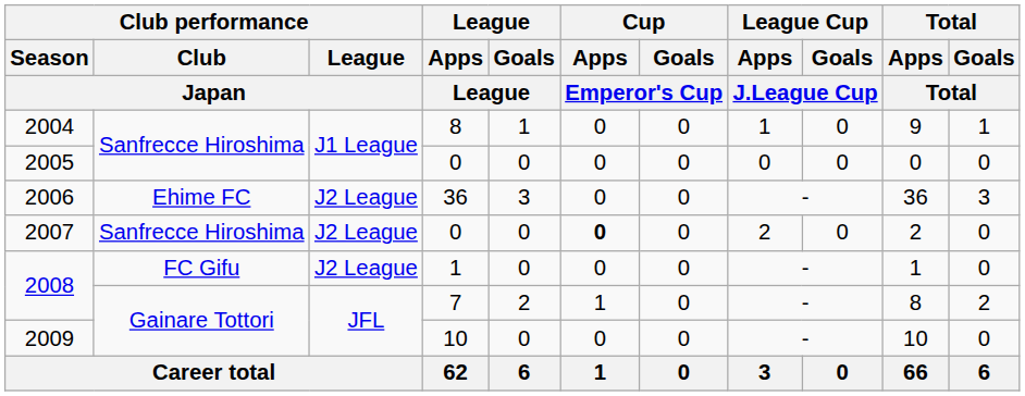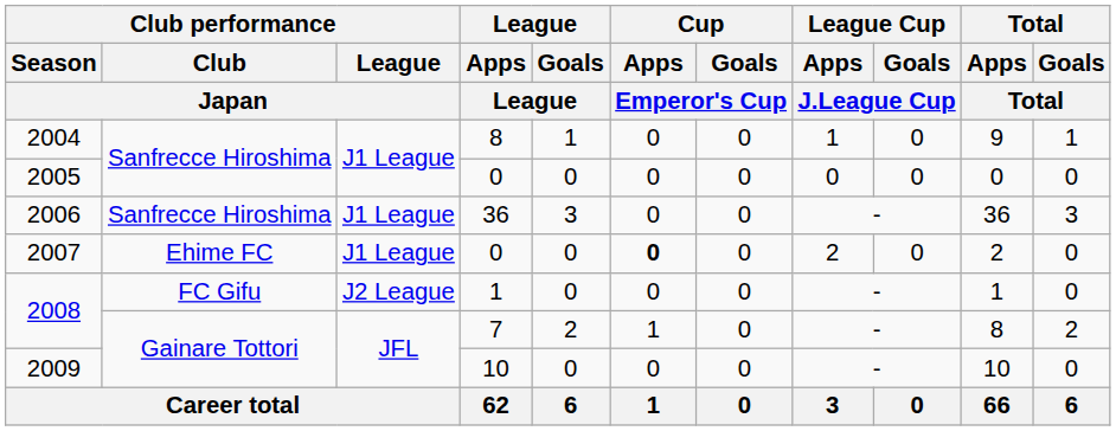2006 | Club performance / Club / Japan: Ehime FC -> Sanfrecce Hiroshima
2006 | Club performance / League / Japan: J2 League -> J1 League
2007 | Club performance / Club / Japan: Sanfrecce Hiroshima -> Ehime FC
2007 | Club performance / League / Japan: J2 League -> J1 League
